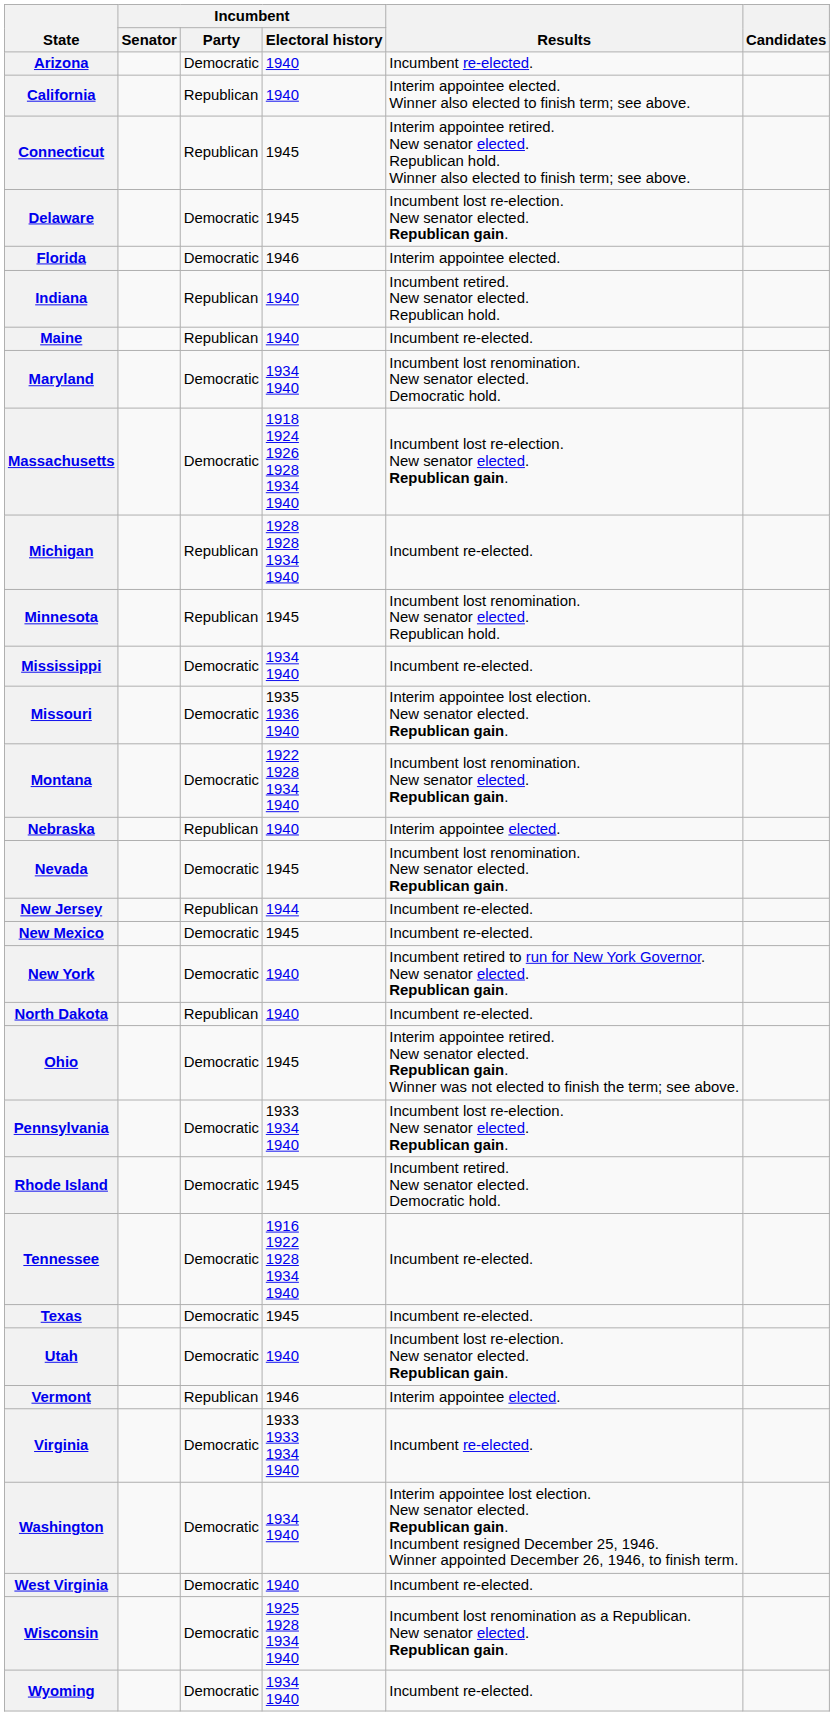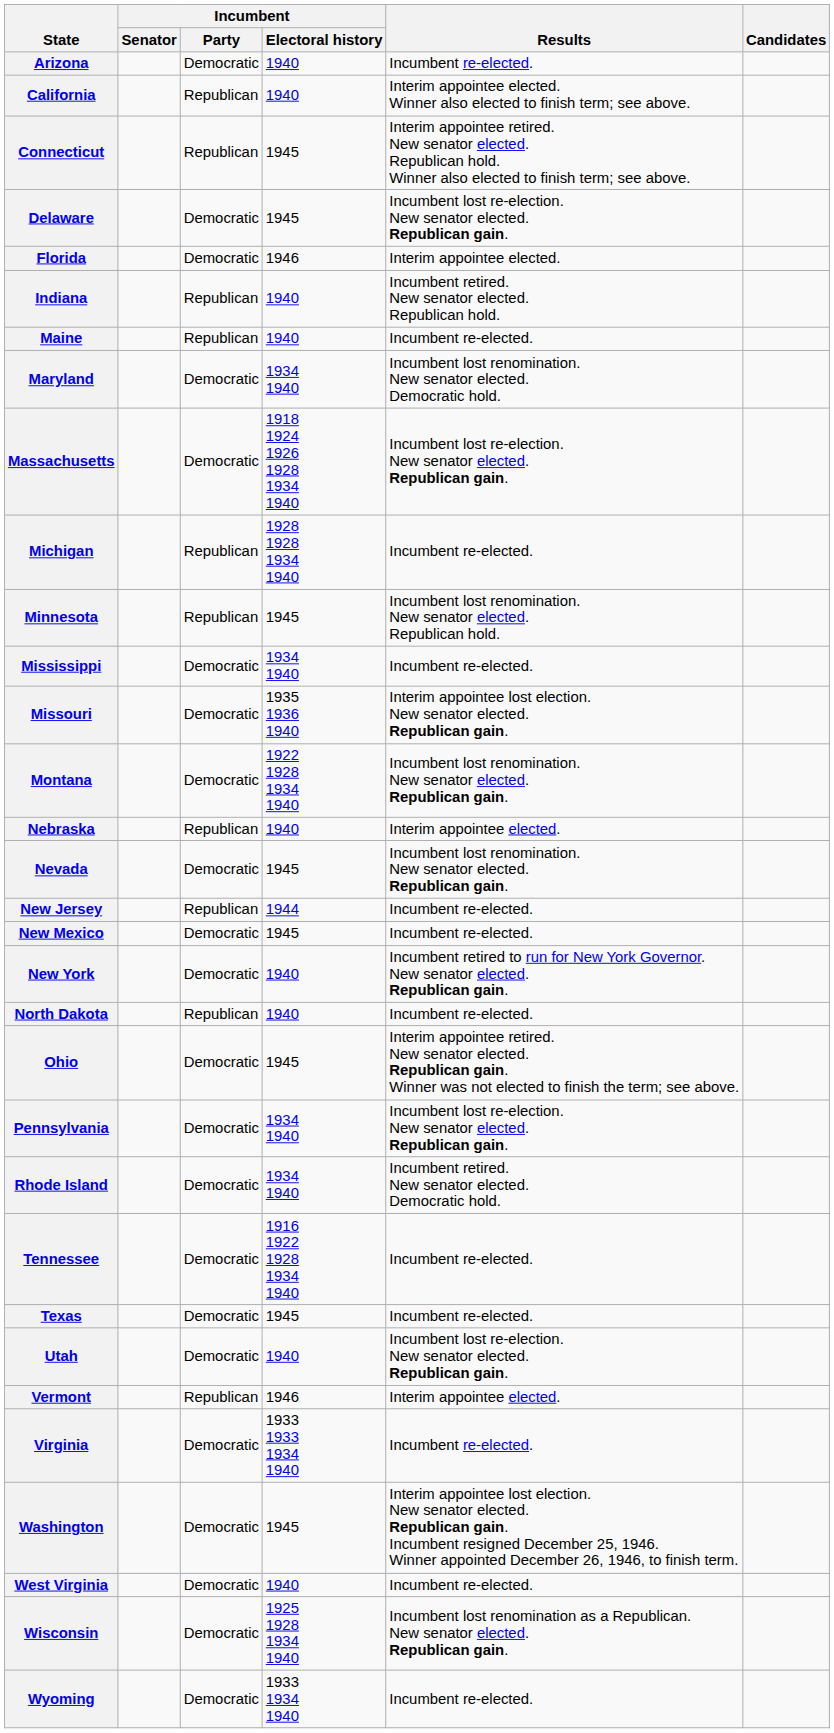Pennsylvania | Incumbent / Electoral history: 1933 1934 1940 -> 1934 1940
Rhode Island | Incumbent / Electoral history: 1945 -> 1934 1940
Washington | Incumbent / Electoral history: 1934 1940 -> 1945
Wyoming | Incumbent / Electoral history: 1934 1940 -> 1933 1934 1940
